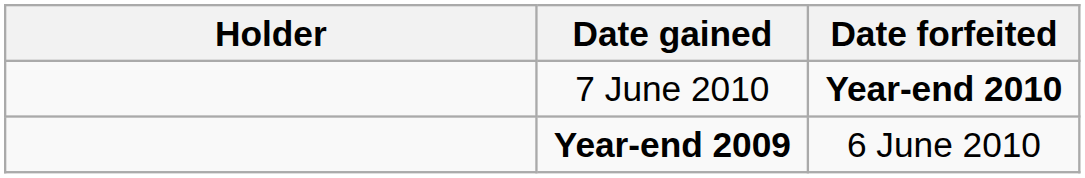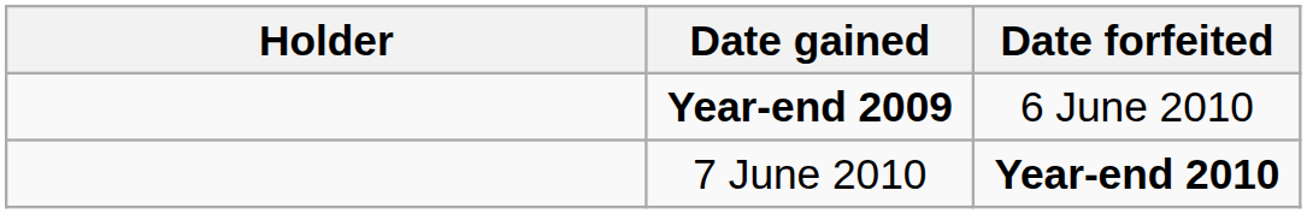rows swapped: Year-end 2009 <-> 7 June 2010
